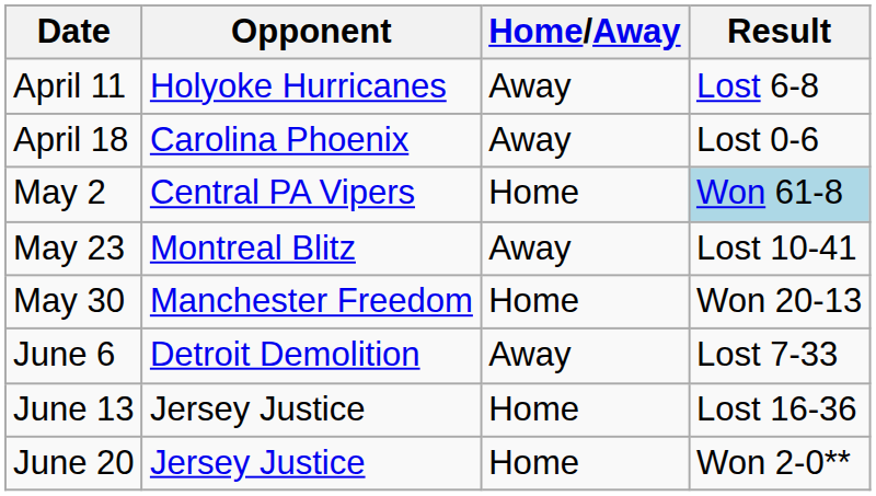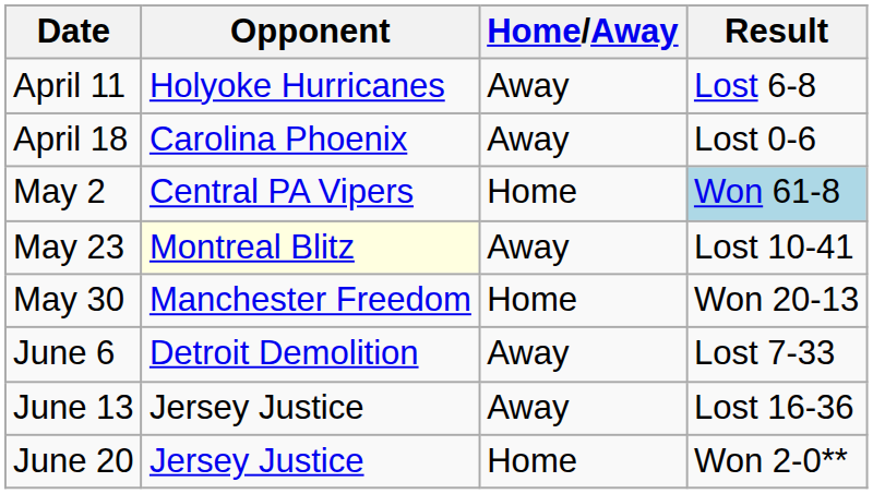May 23 | Opponent: no background -> lightyellow background
June 13 | Home/Away: Home -> Away
